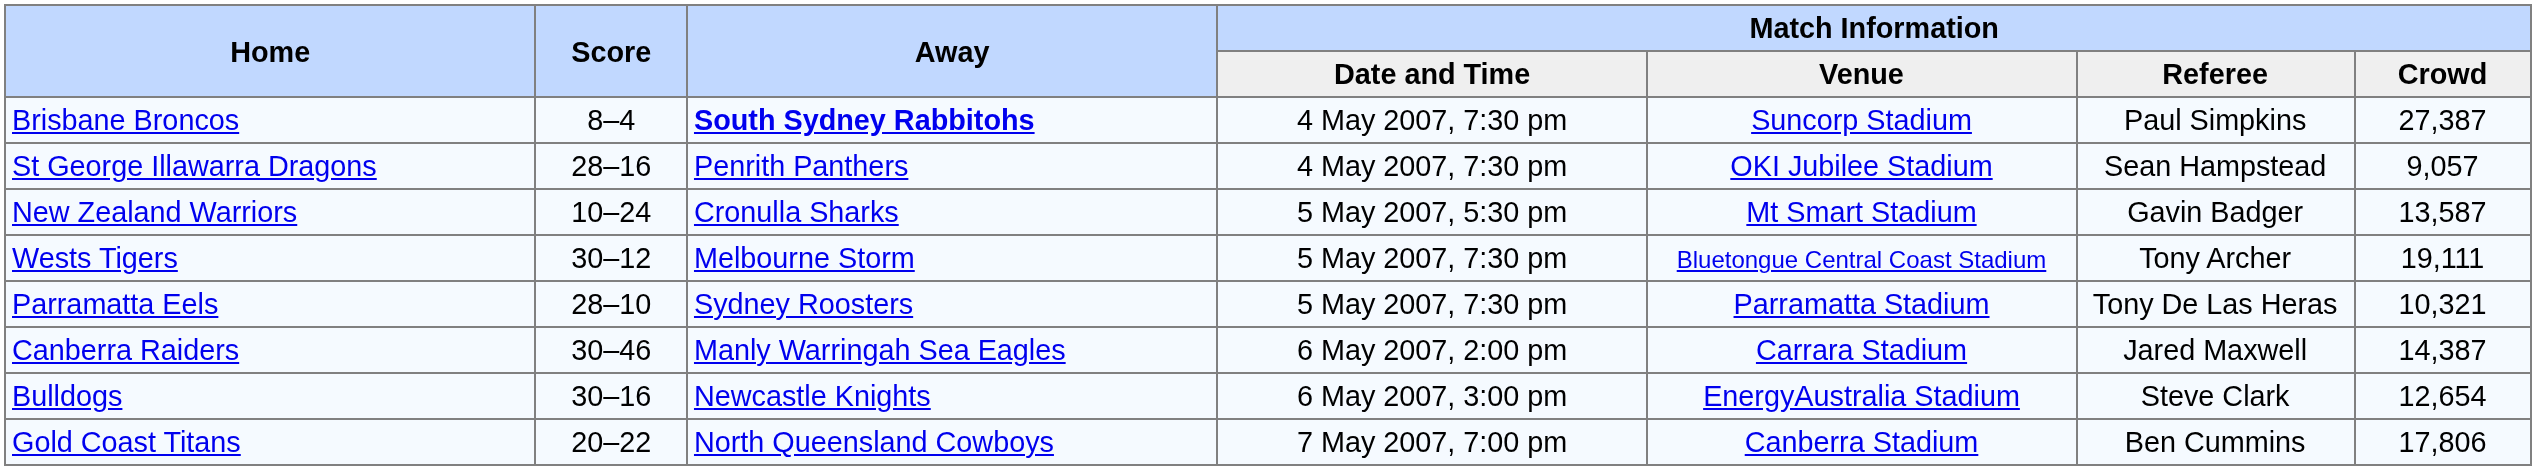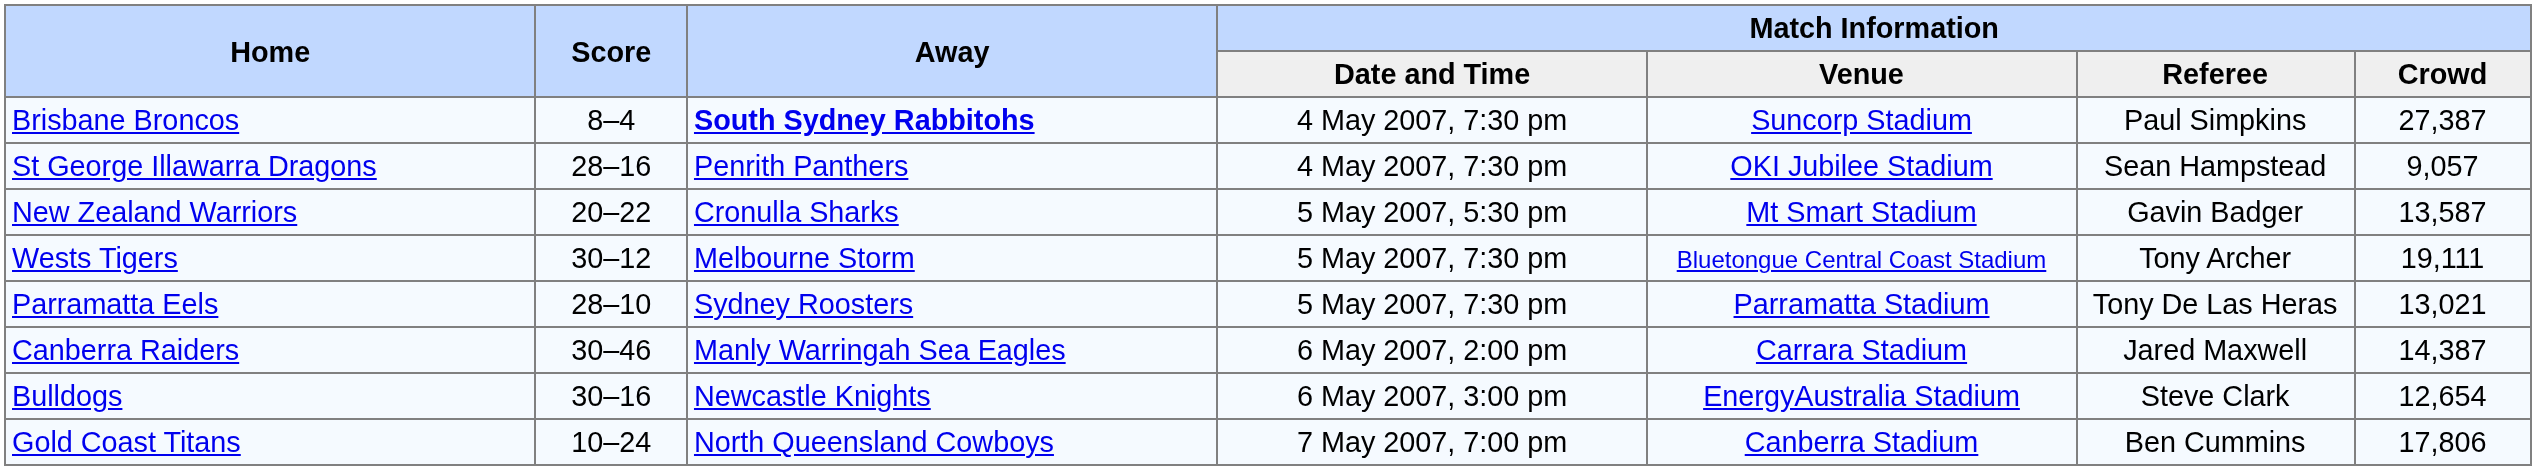New Zealand Warriors | Score: 10–24 -> 20–22
Parramatta Eels | Match Information / Crowd: 10,321 -> 13,021
Gold Coast Titans | Score: 20–22 -> 10–24
